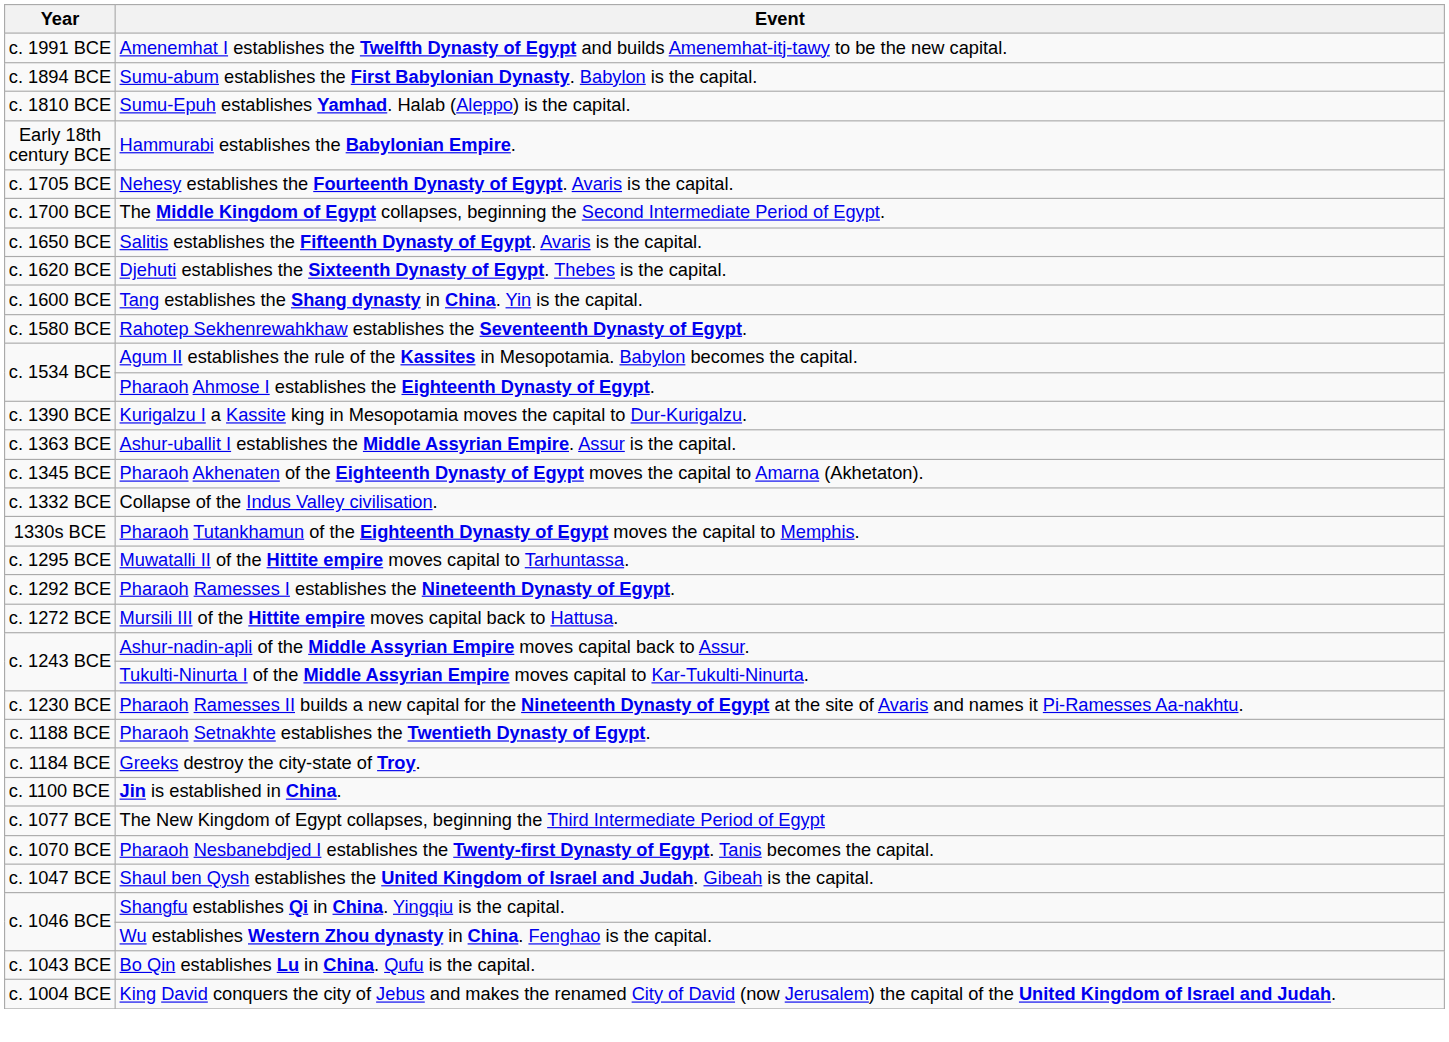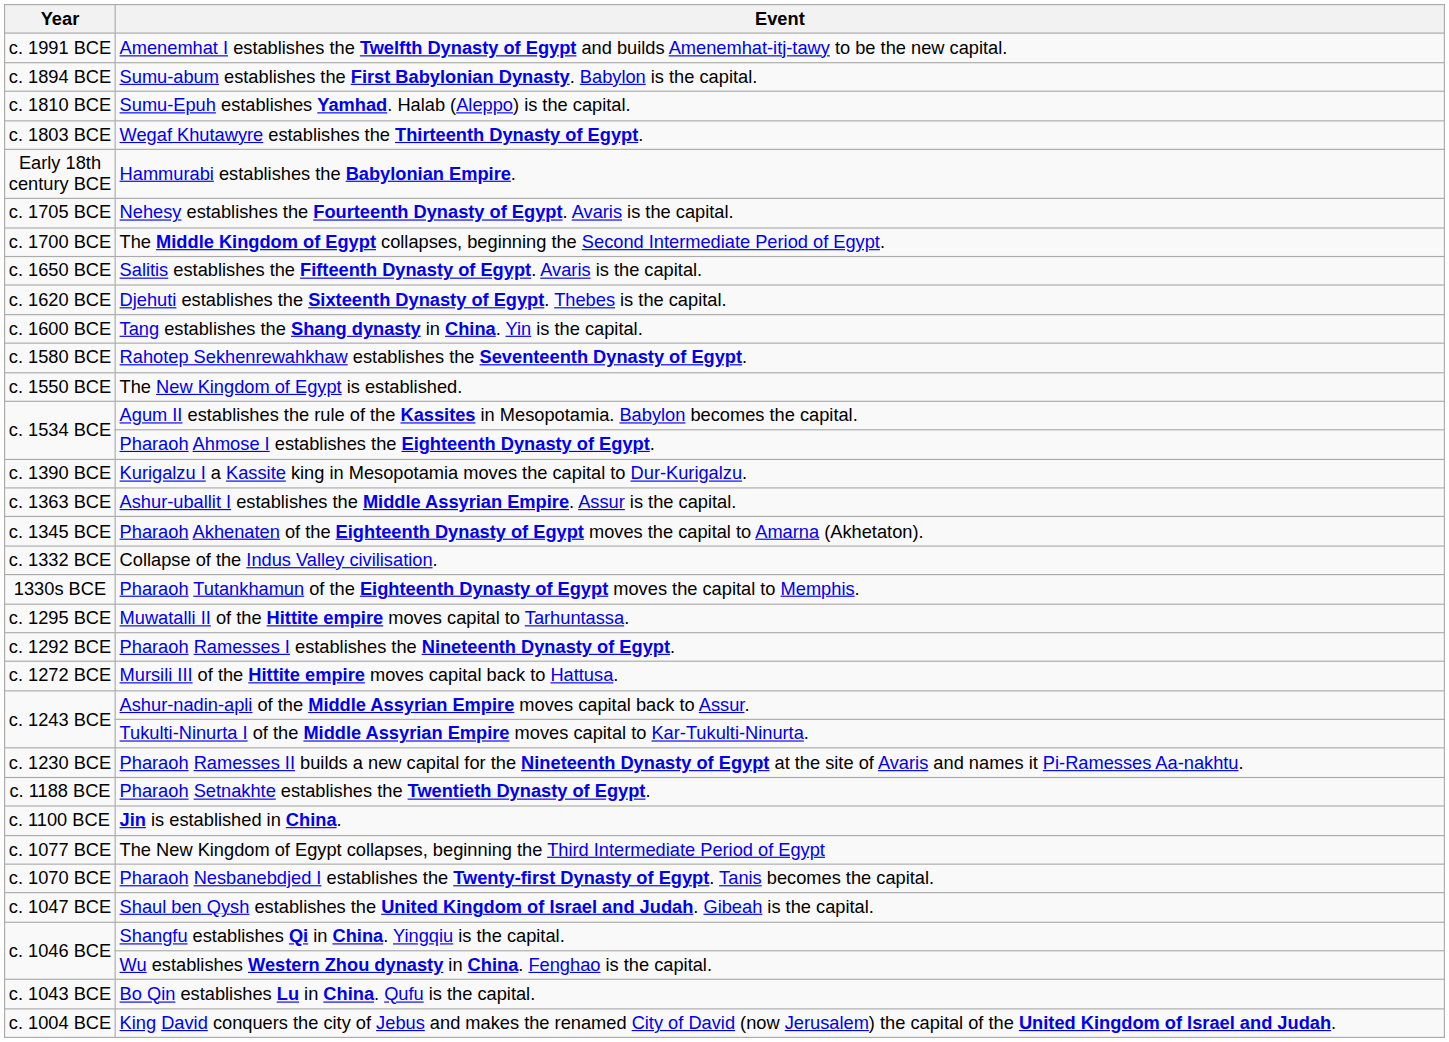+ row: c. 1803 BCE | Wegaf Khutawyre establishes the Thirteenth Dynasty of Egypt.
+ row: c. 1550 BCE | The New Kingdom of Egypt is established.
- row: c. 1184 BCE | Greeks destroy the city-state of Troy.
